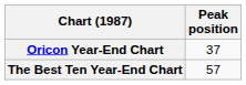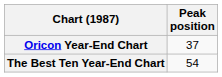The Best Ten Year-End Chart | Peak position: 57 -> 54
